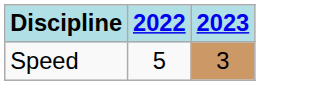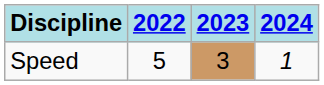+ column: 2024 | 1
